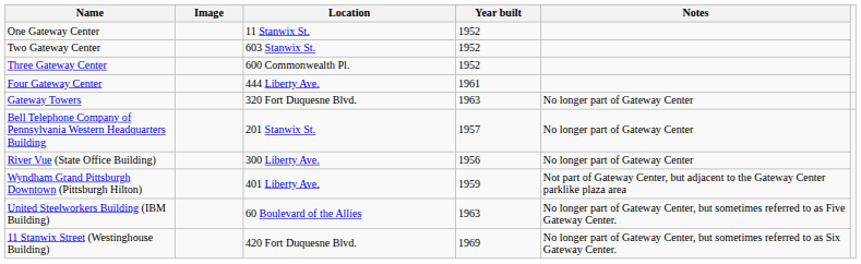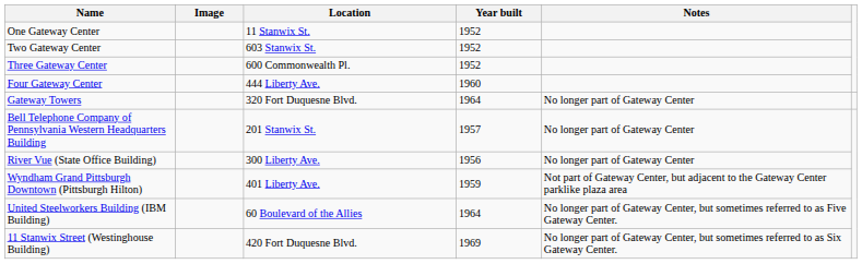Four Gateway Center | Year built: 1961 -> 1960
Gateway Towers | Year built: 1963 -> 1964
United Steelworkers Building (IBM Building) | Year built: 1963 -> 1964
